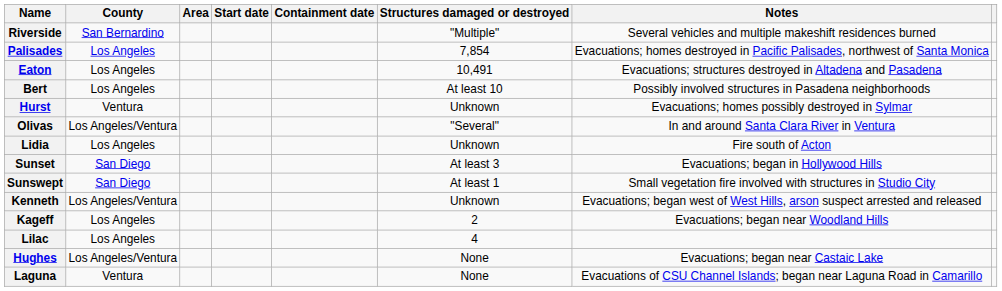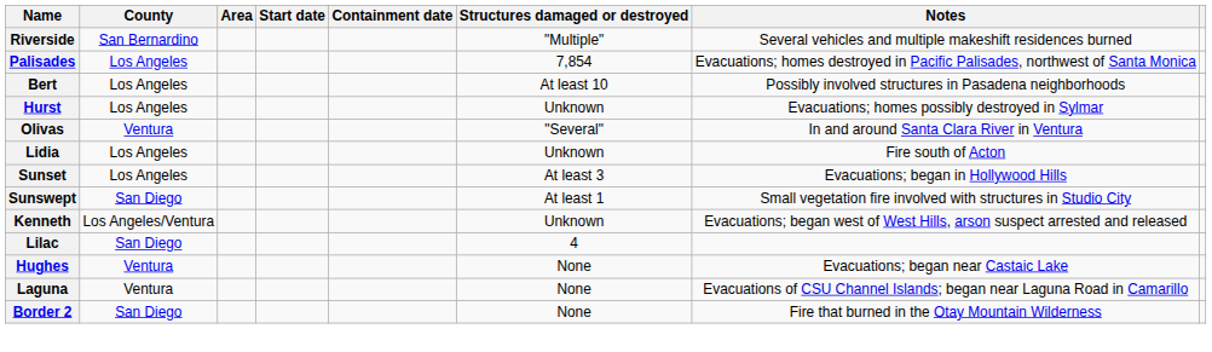- row: Eaton | Los Angeles | 10,491 | Evacuations; structures destroyed in Altadena and Pasadena
Hurst | County: Ventura -> Los Angeles
Olivas | County: Los Angeles/Ventura -> Ventura
Sunset | County: San Diego -> Los Angeles
- row: Kageff | Los Angeles | 2 | Evacuations; began near Woodland Hills
Lilac | County: Los Angeles -> San Diego
Hughes | County: Los Angeles/Ventura -> Ventura
+ row: Border 2 | San Diego | None | Fire that burned in the Otay Mountain Wilderness
